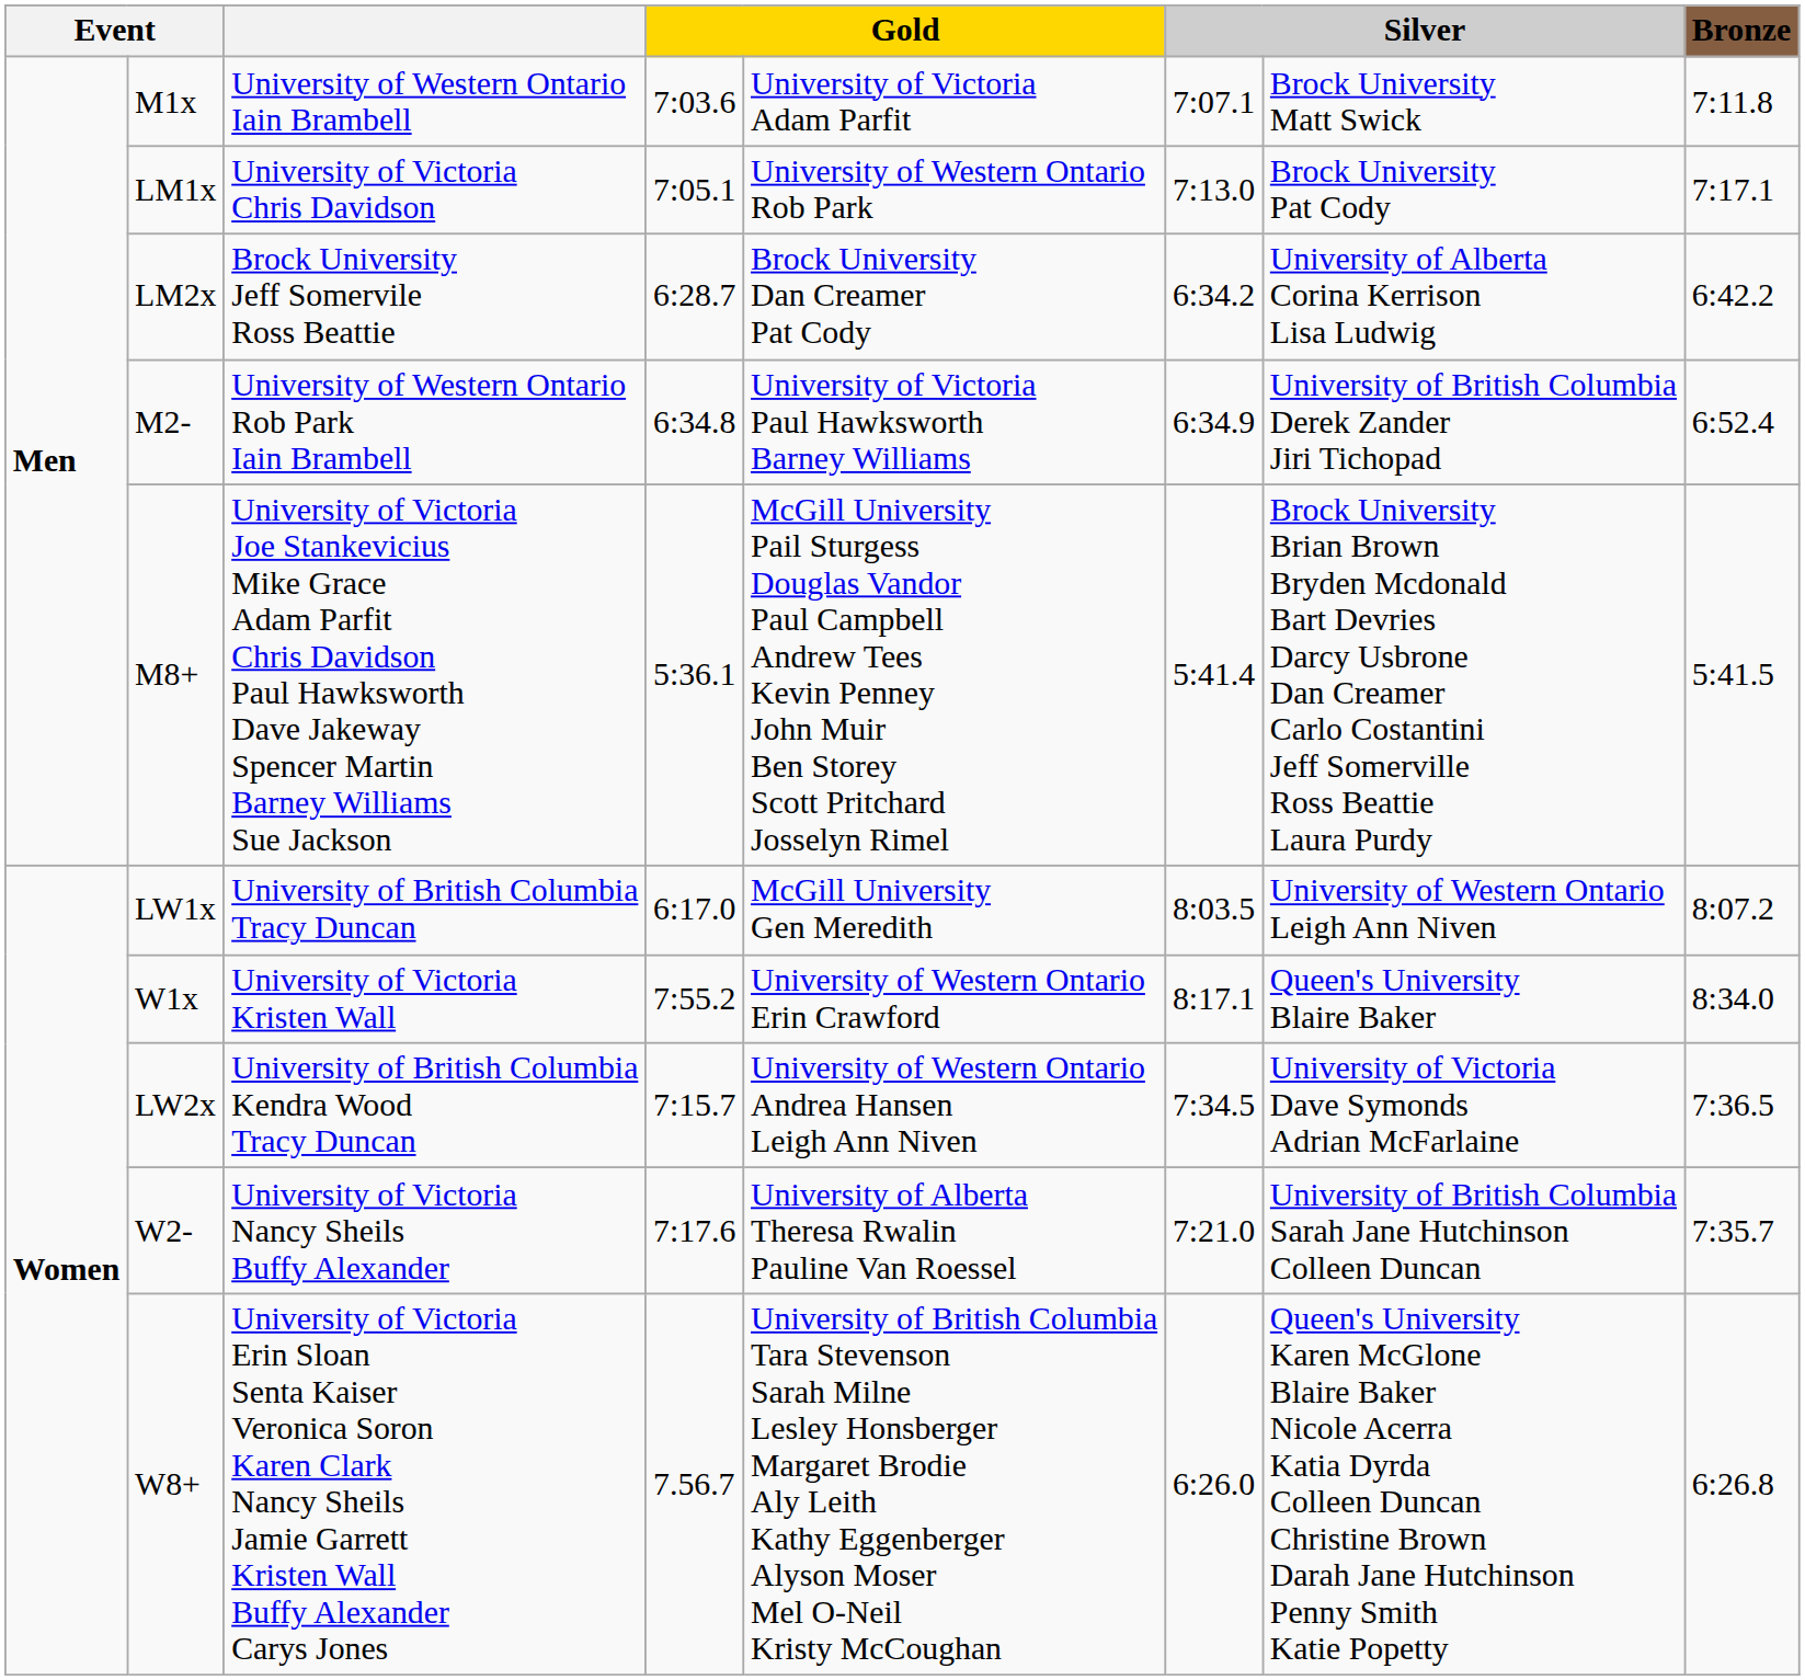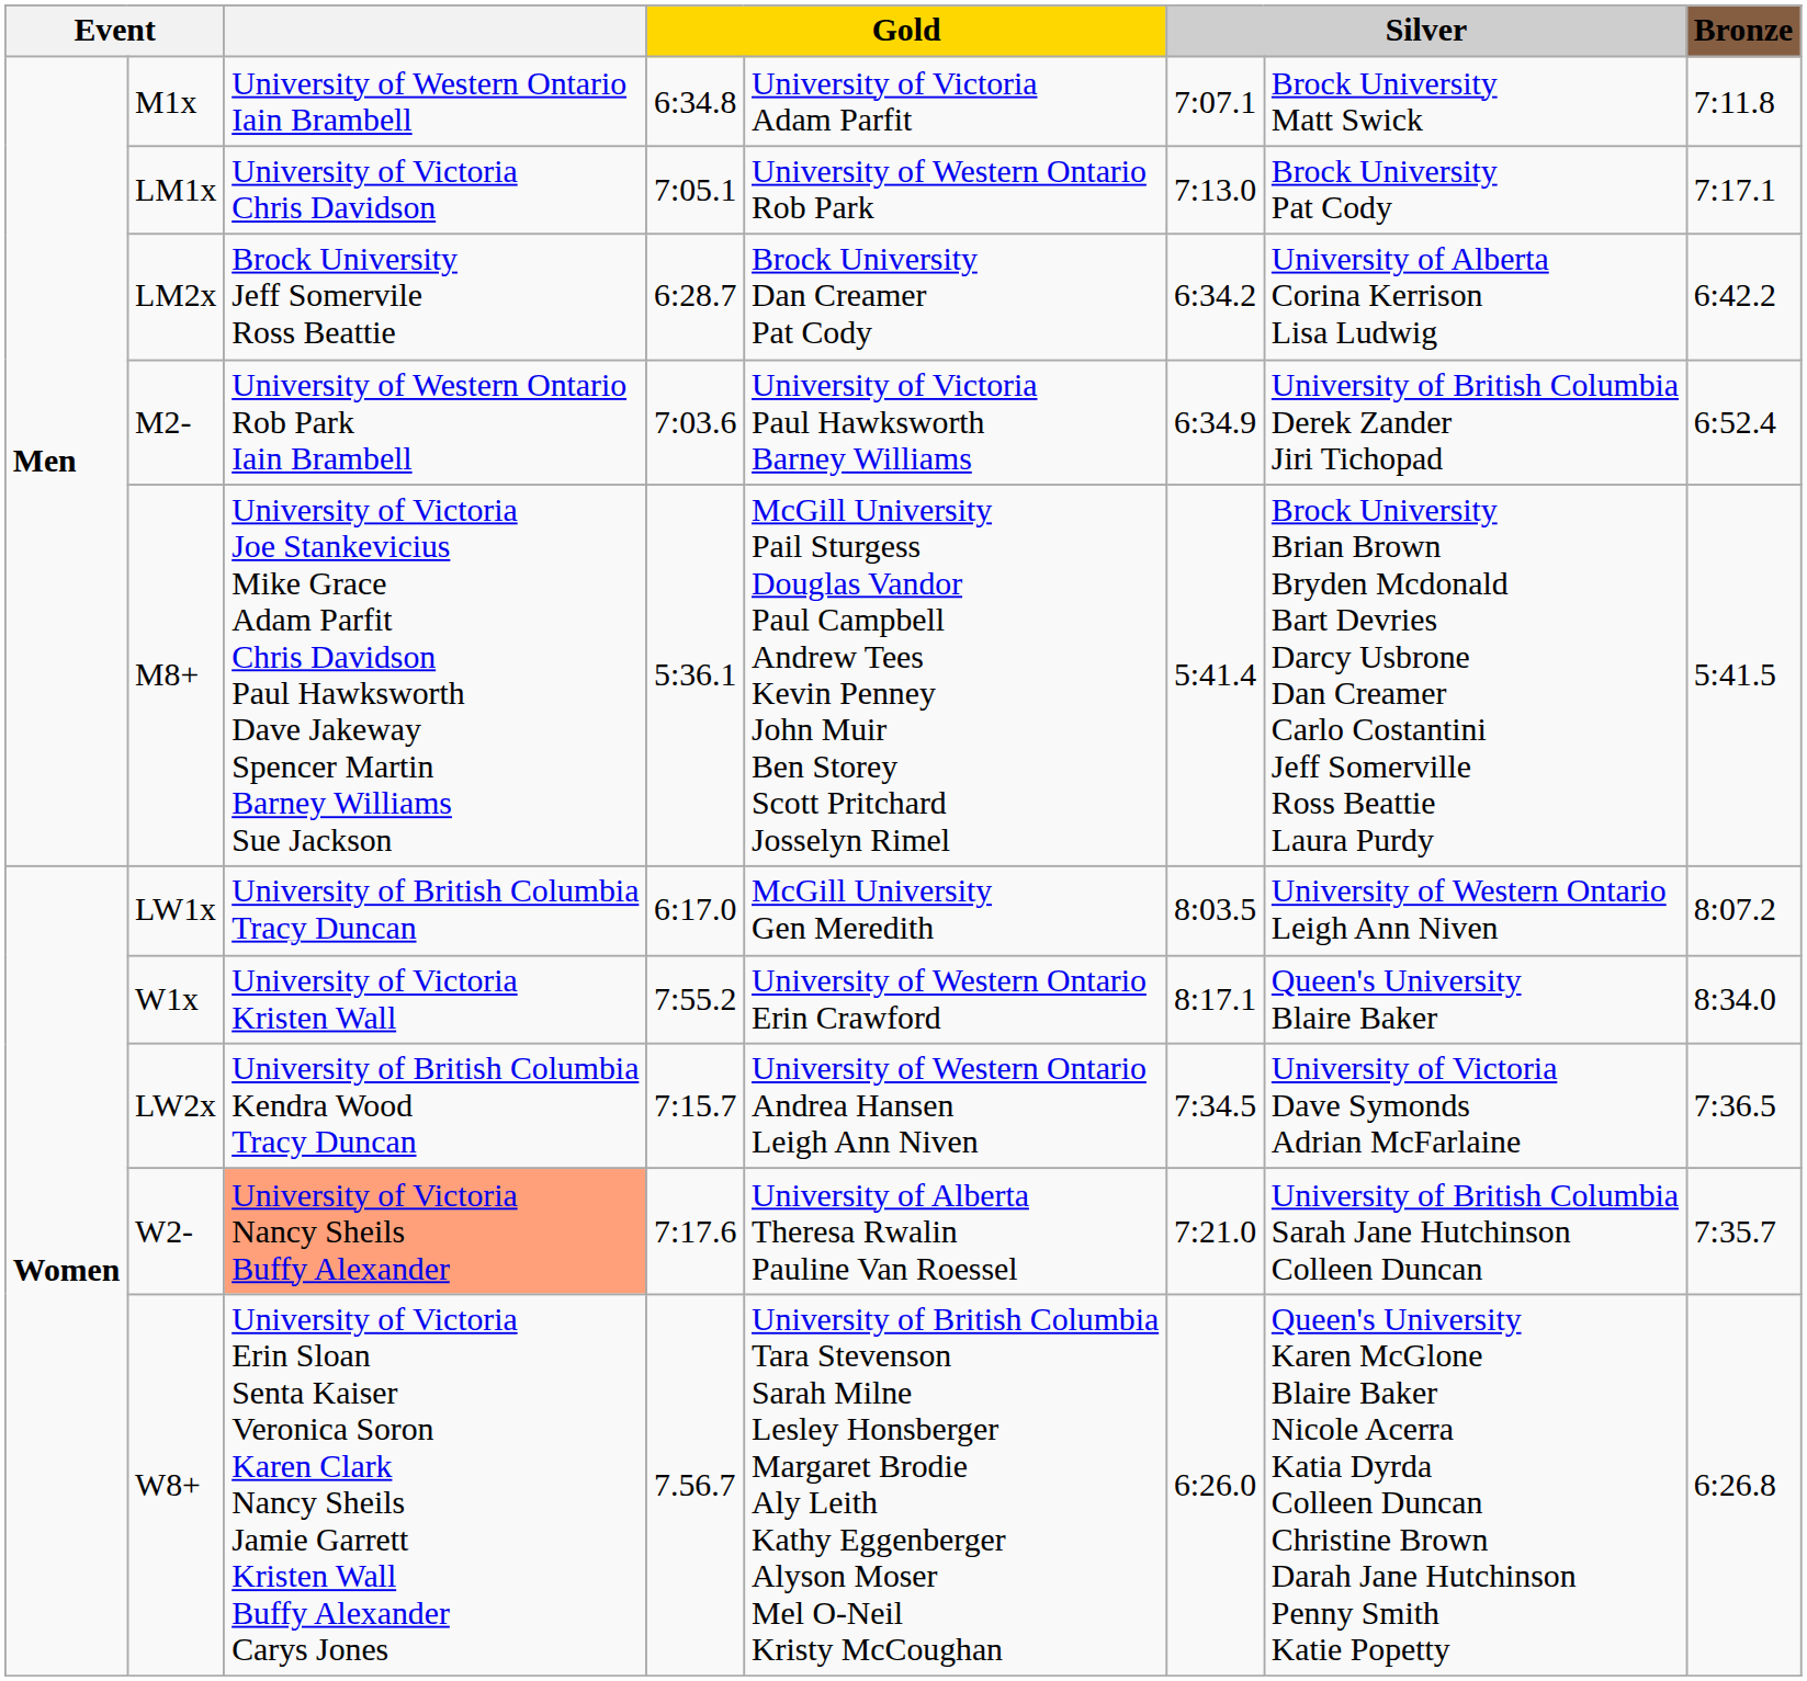M1x | column 4: 7:03.6 -> 6:34.8
M2- | column 4: 6:34.8 -> 7:03.6
W2- | column 3: no background -> lightsalmon background
